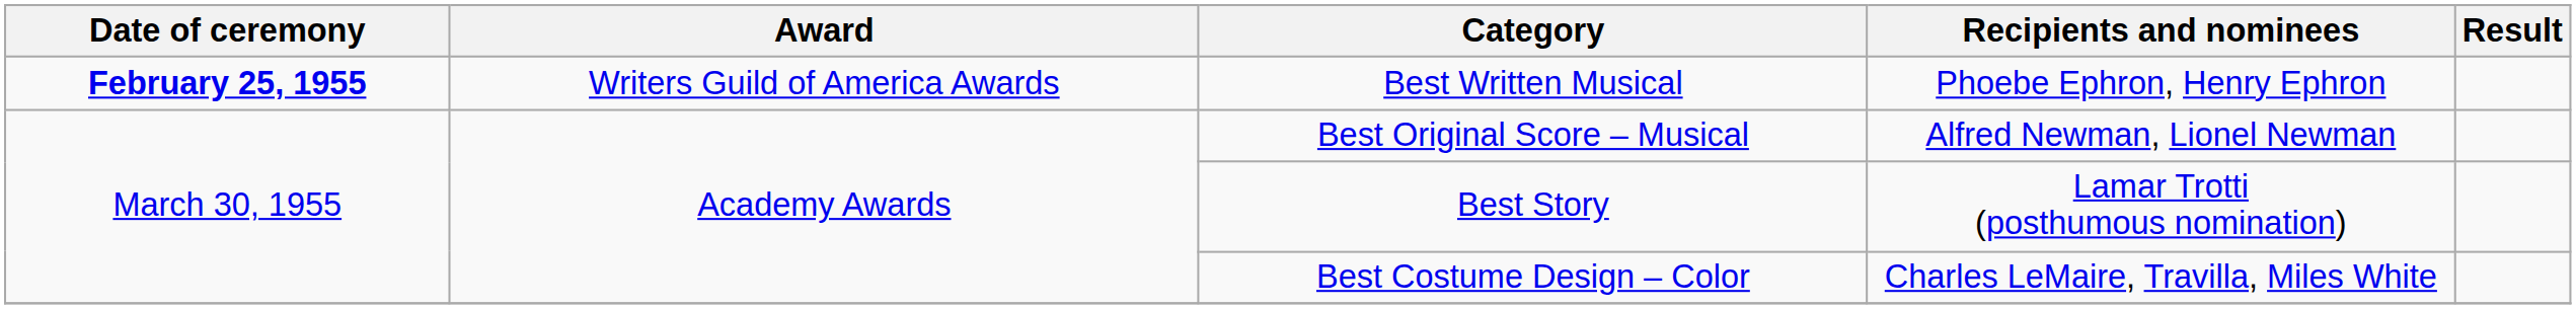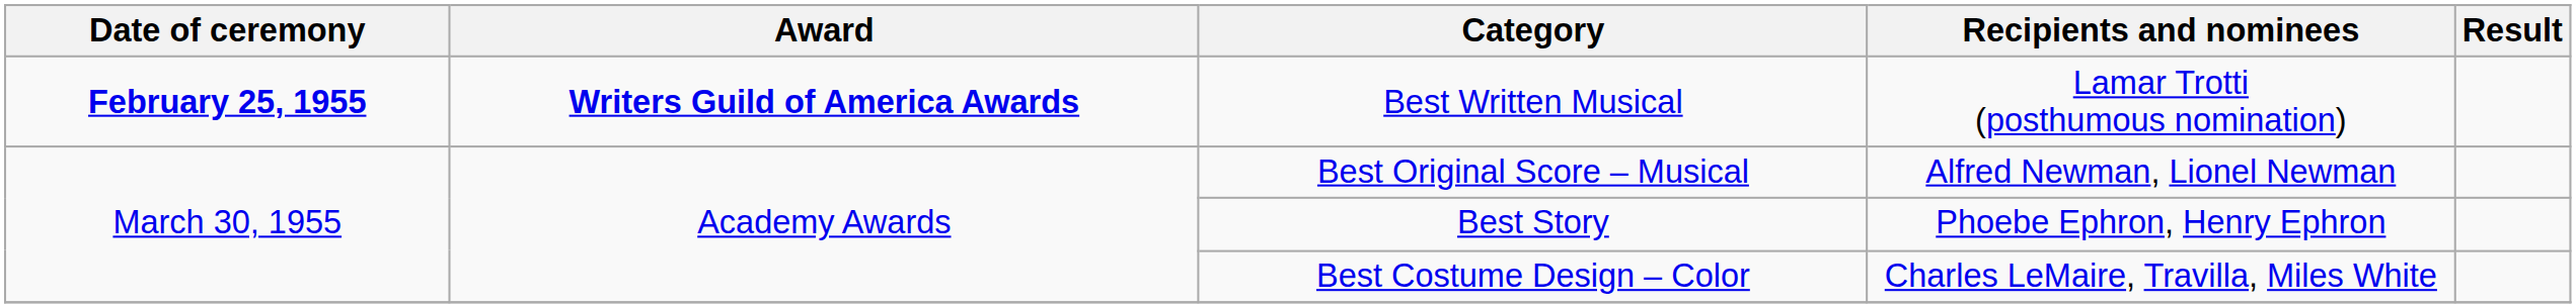Best Written Musical | Award: normal -> bold
Best Written Musical | Recipients and nominees: Phoebe Ephron, Henry Ephron -> Lamar Trotti (posthumous nomination)
Best Story | Recipients and nominees: Lamar Trotti (posthumous nomination) -> Phoebe Ephron, Henry Ephron
